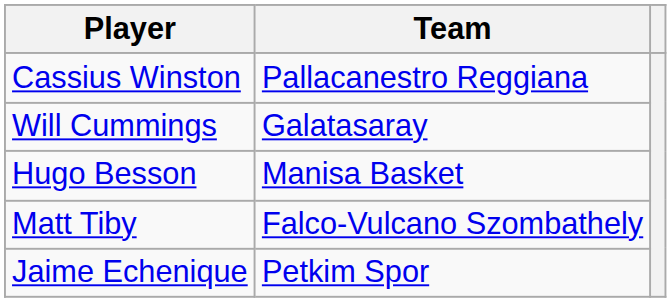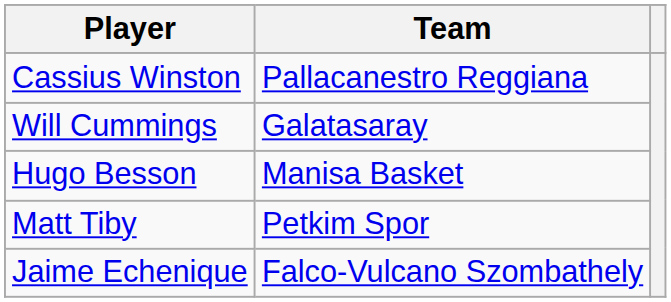Matt Tiby | Team: Falco-Vulcano Szombathely -> Petkim Spor
Jaime Echenique | Team: Petkim Spor -> Falco-Vulcano Szombathely
